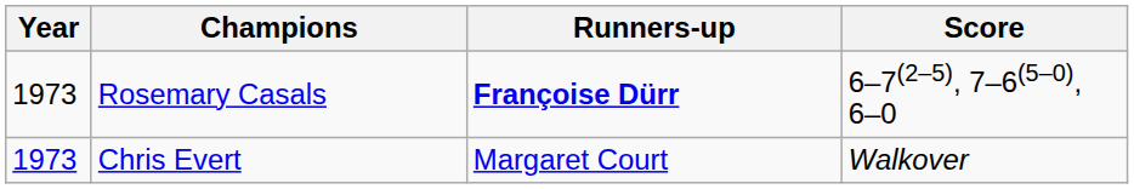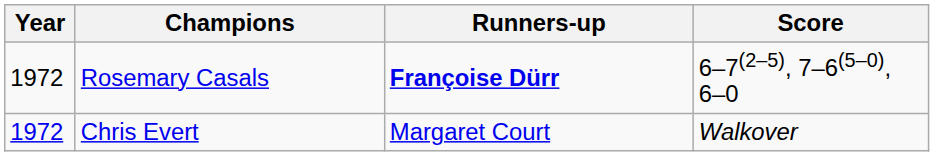Rosemary Casals | Year: 1973 -> 1972
Chris Evert | Year: 1973 -> 1972
